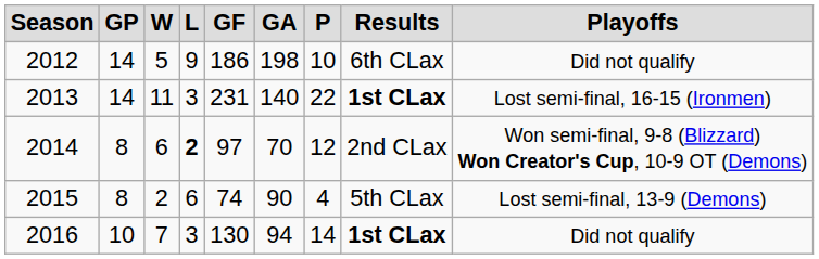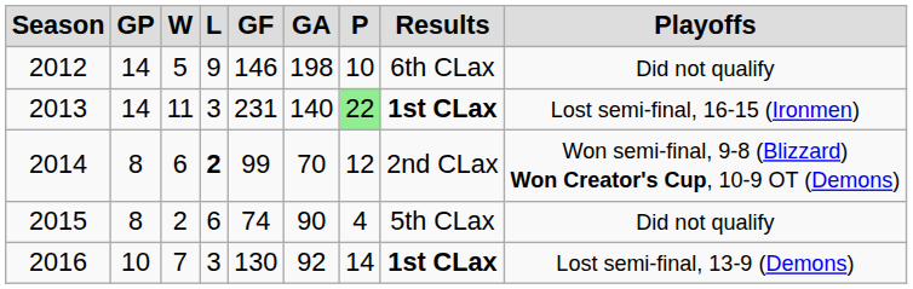2012 | GF: 186 -> 146
2013 | P: no background -> lightgreen background
2014 | GF: 97 -> 99
2015 | Playoffs: Lost semi-final, 13-9 (Demons) -> Did not qualify
2016 | GA: 94 -> 92
2016 | Playoffs: Did not qualify -> Lost semi-final, 13-9 (Demons)
